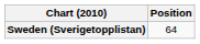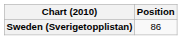Sweden (Sverigetopplistan) | Position: 64 -> 86
